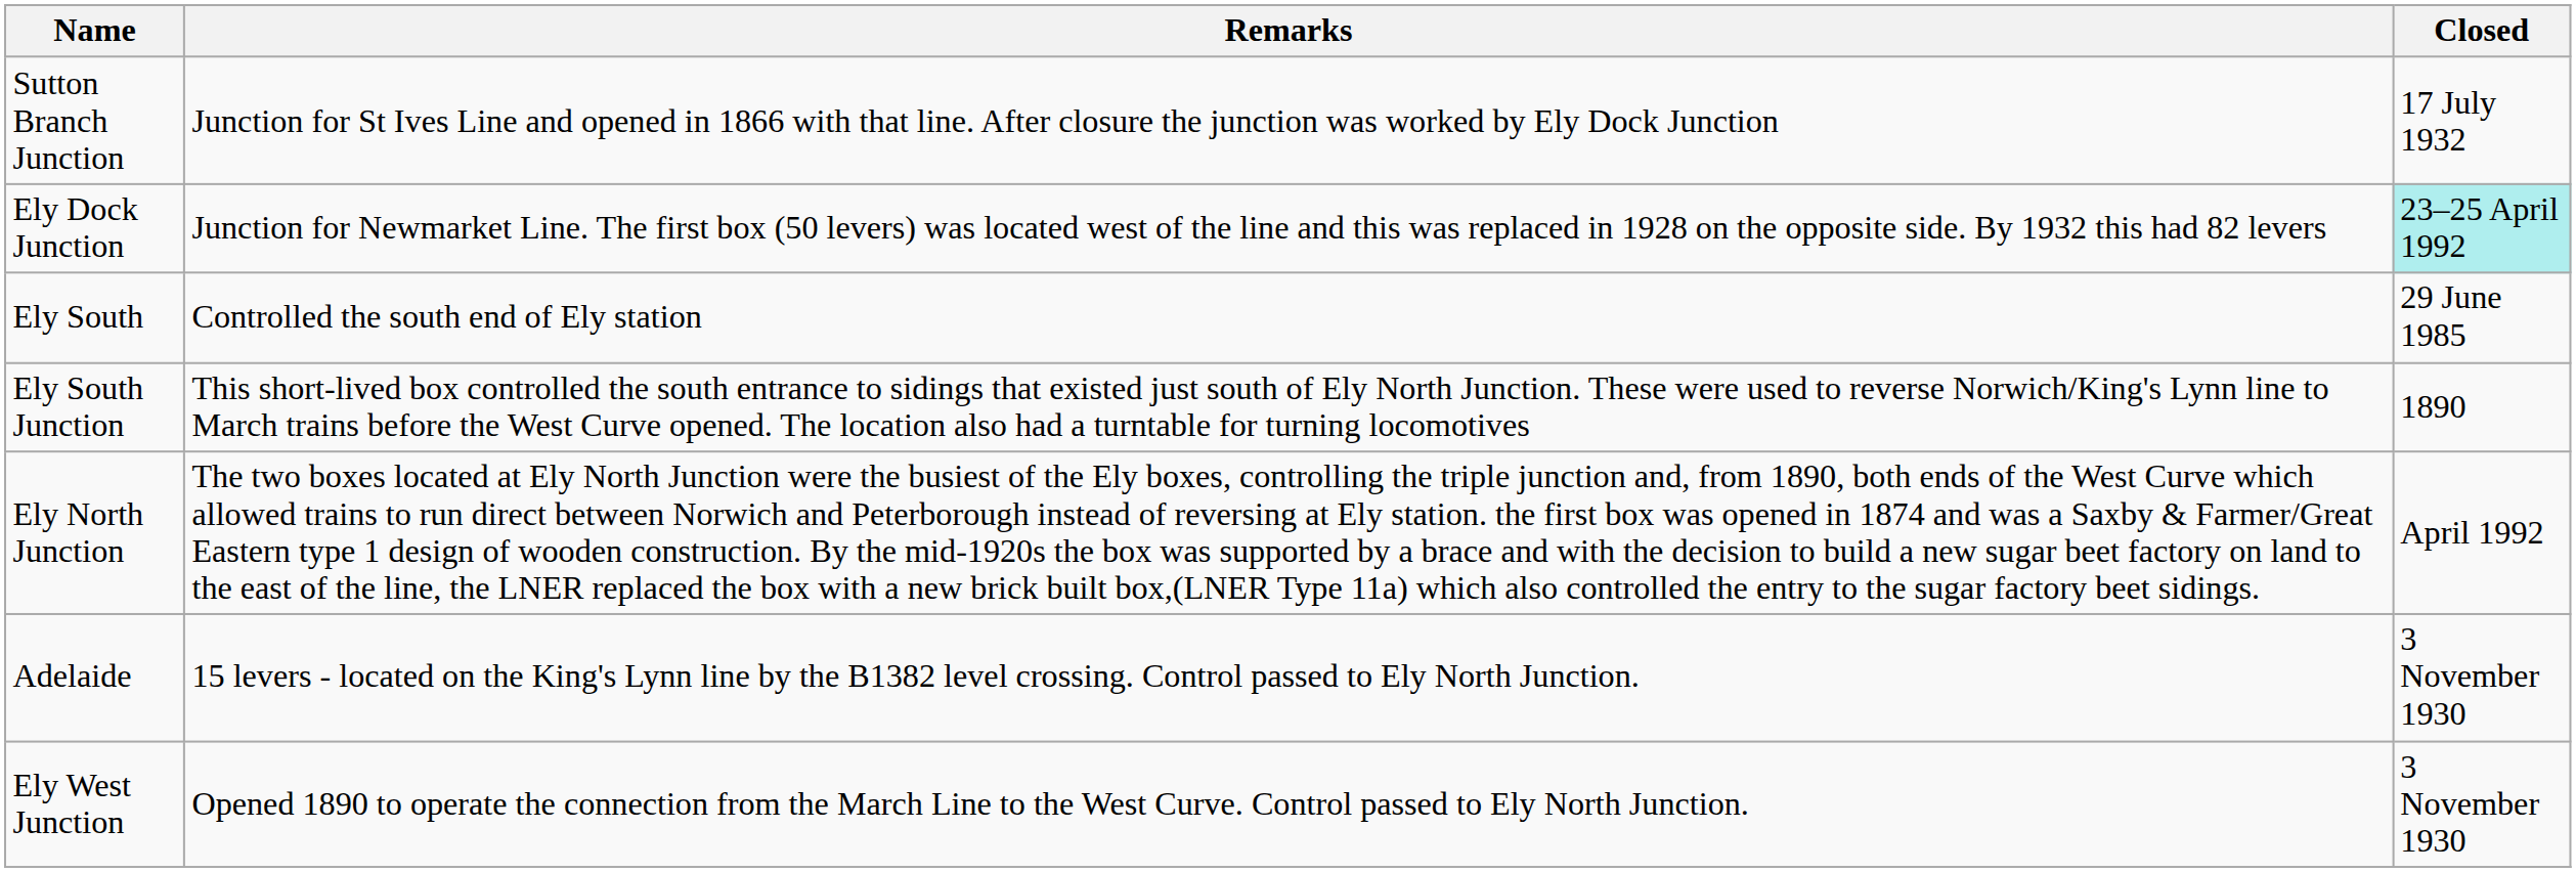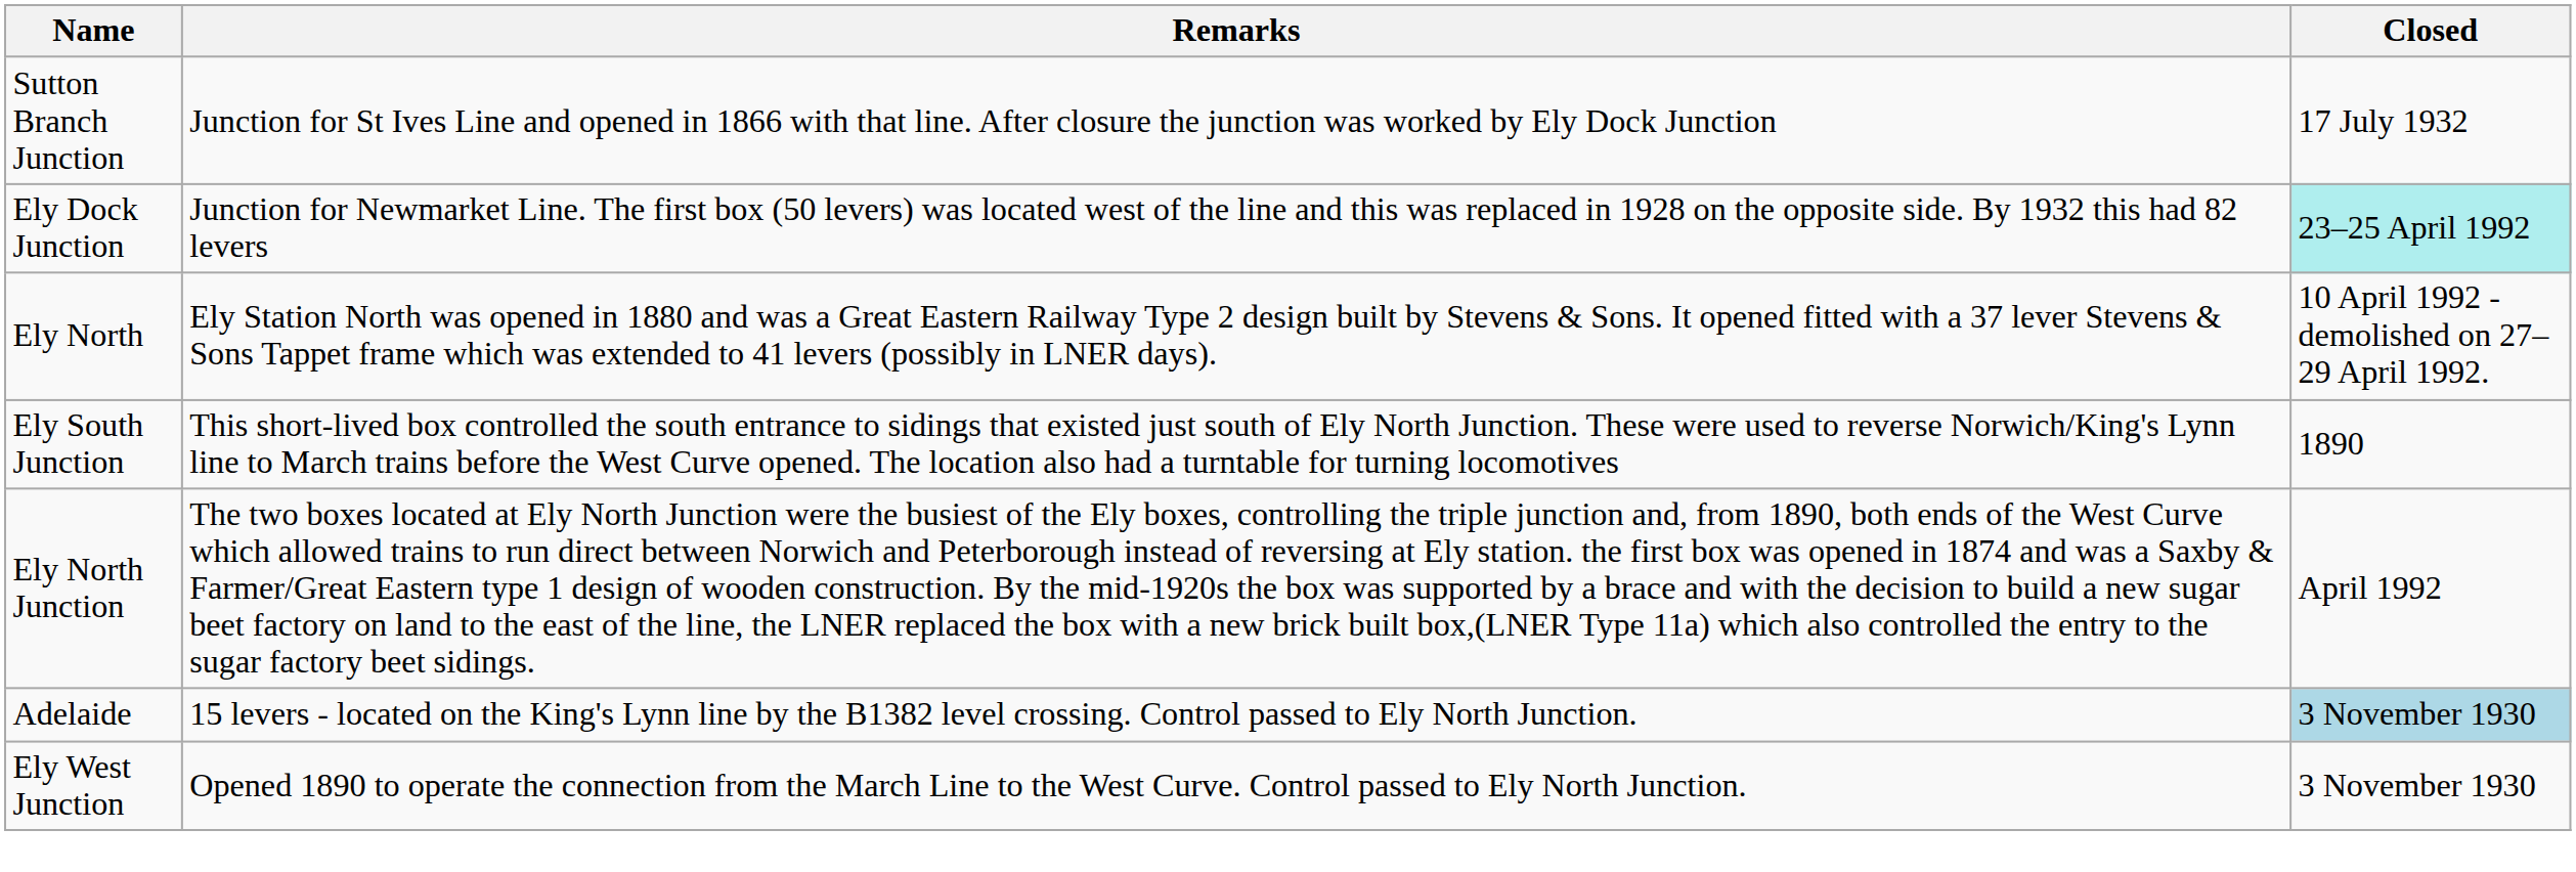- row: Ely South | Controlled the south end of Ely station | 29 June 1985
+ row: Ely North | Ely Station North was opened in 1880 and was a Great Eastern Railway Type 2 design built by Stevens & Sons. It opened fitted with a 37 lever Stevens & Sons Tappet frame which was extended to 41 levers (possibly in LNER days). | 10 April 1992 - demolished on 27–29 April 1992.
Adelaide | Closed: no background -> lightblue background
